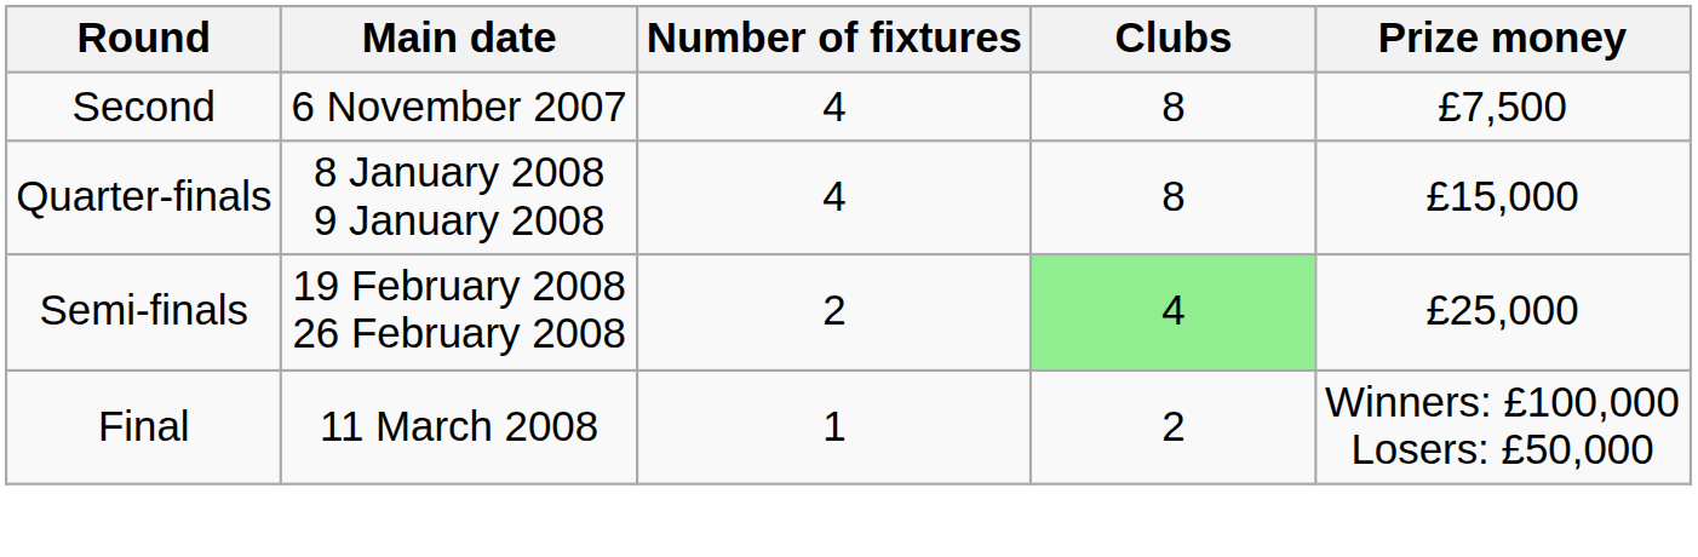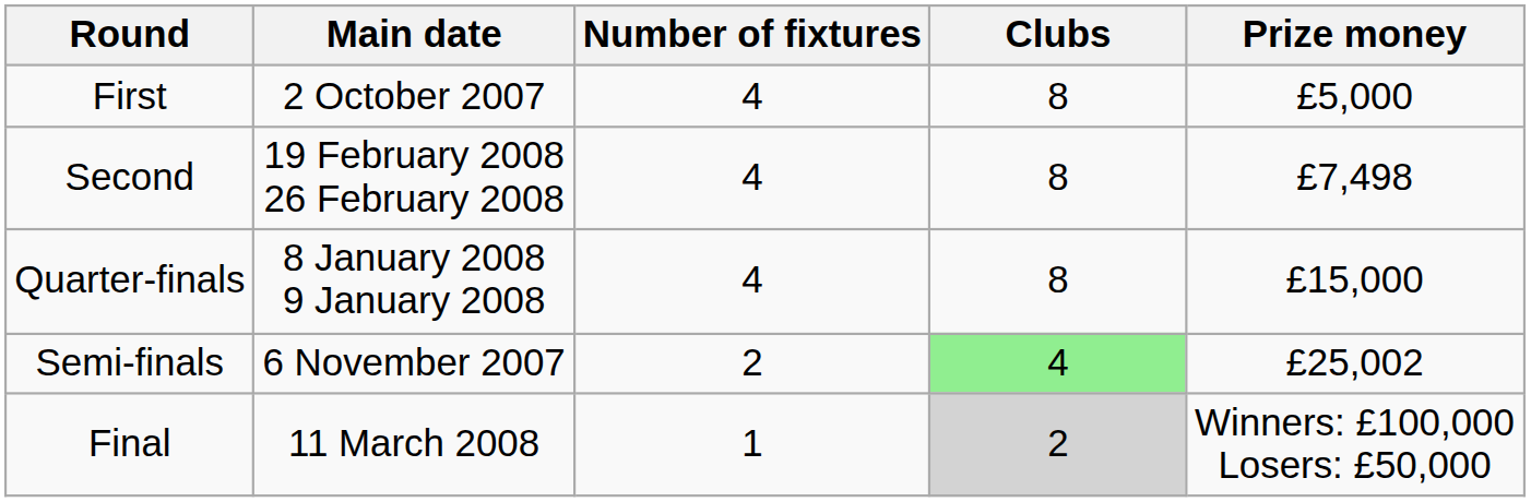+ row: First | 2 October 2007 | 4 | 8 | £5,000
Second | Main date: 6 November 2007 -> 19 February 2008 26 February 2008
Second | Prize money: £7,500 -> £7,498
Semi-finals | Main date: 19 February 2008 26 February 2008 -> 6 November 2007
Semi-finals | Prize money: £25,000 -> £25,002
Final | Clubs: no background -> lightgrey background
